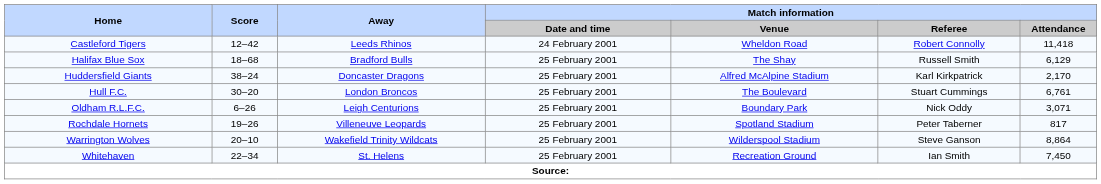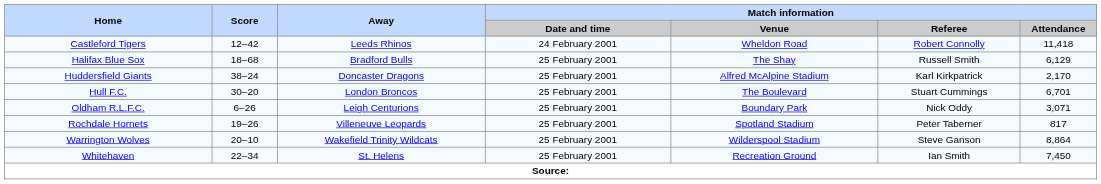Hull F.C. | Match information / Attendance: 6,761 -> 6,701
